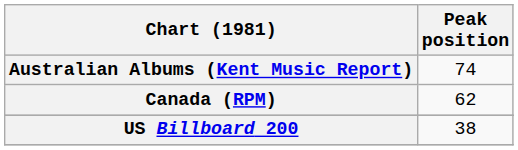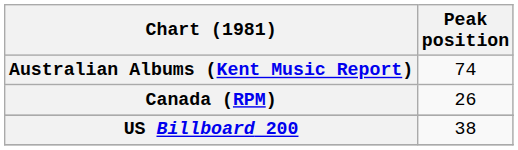Canada (RPM) | Peak position: 62 -> 26
